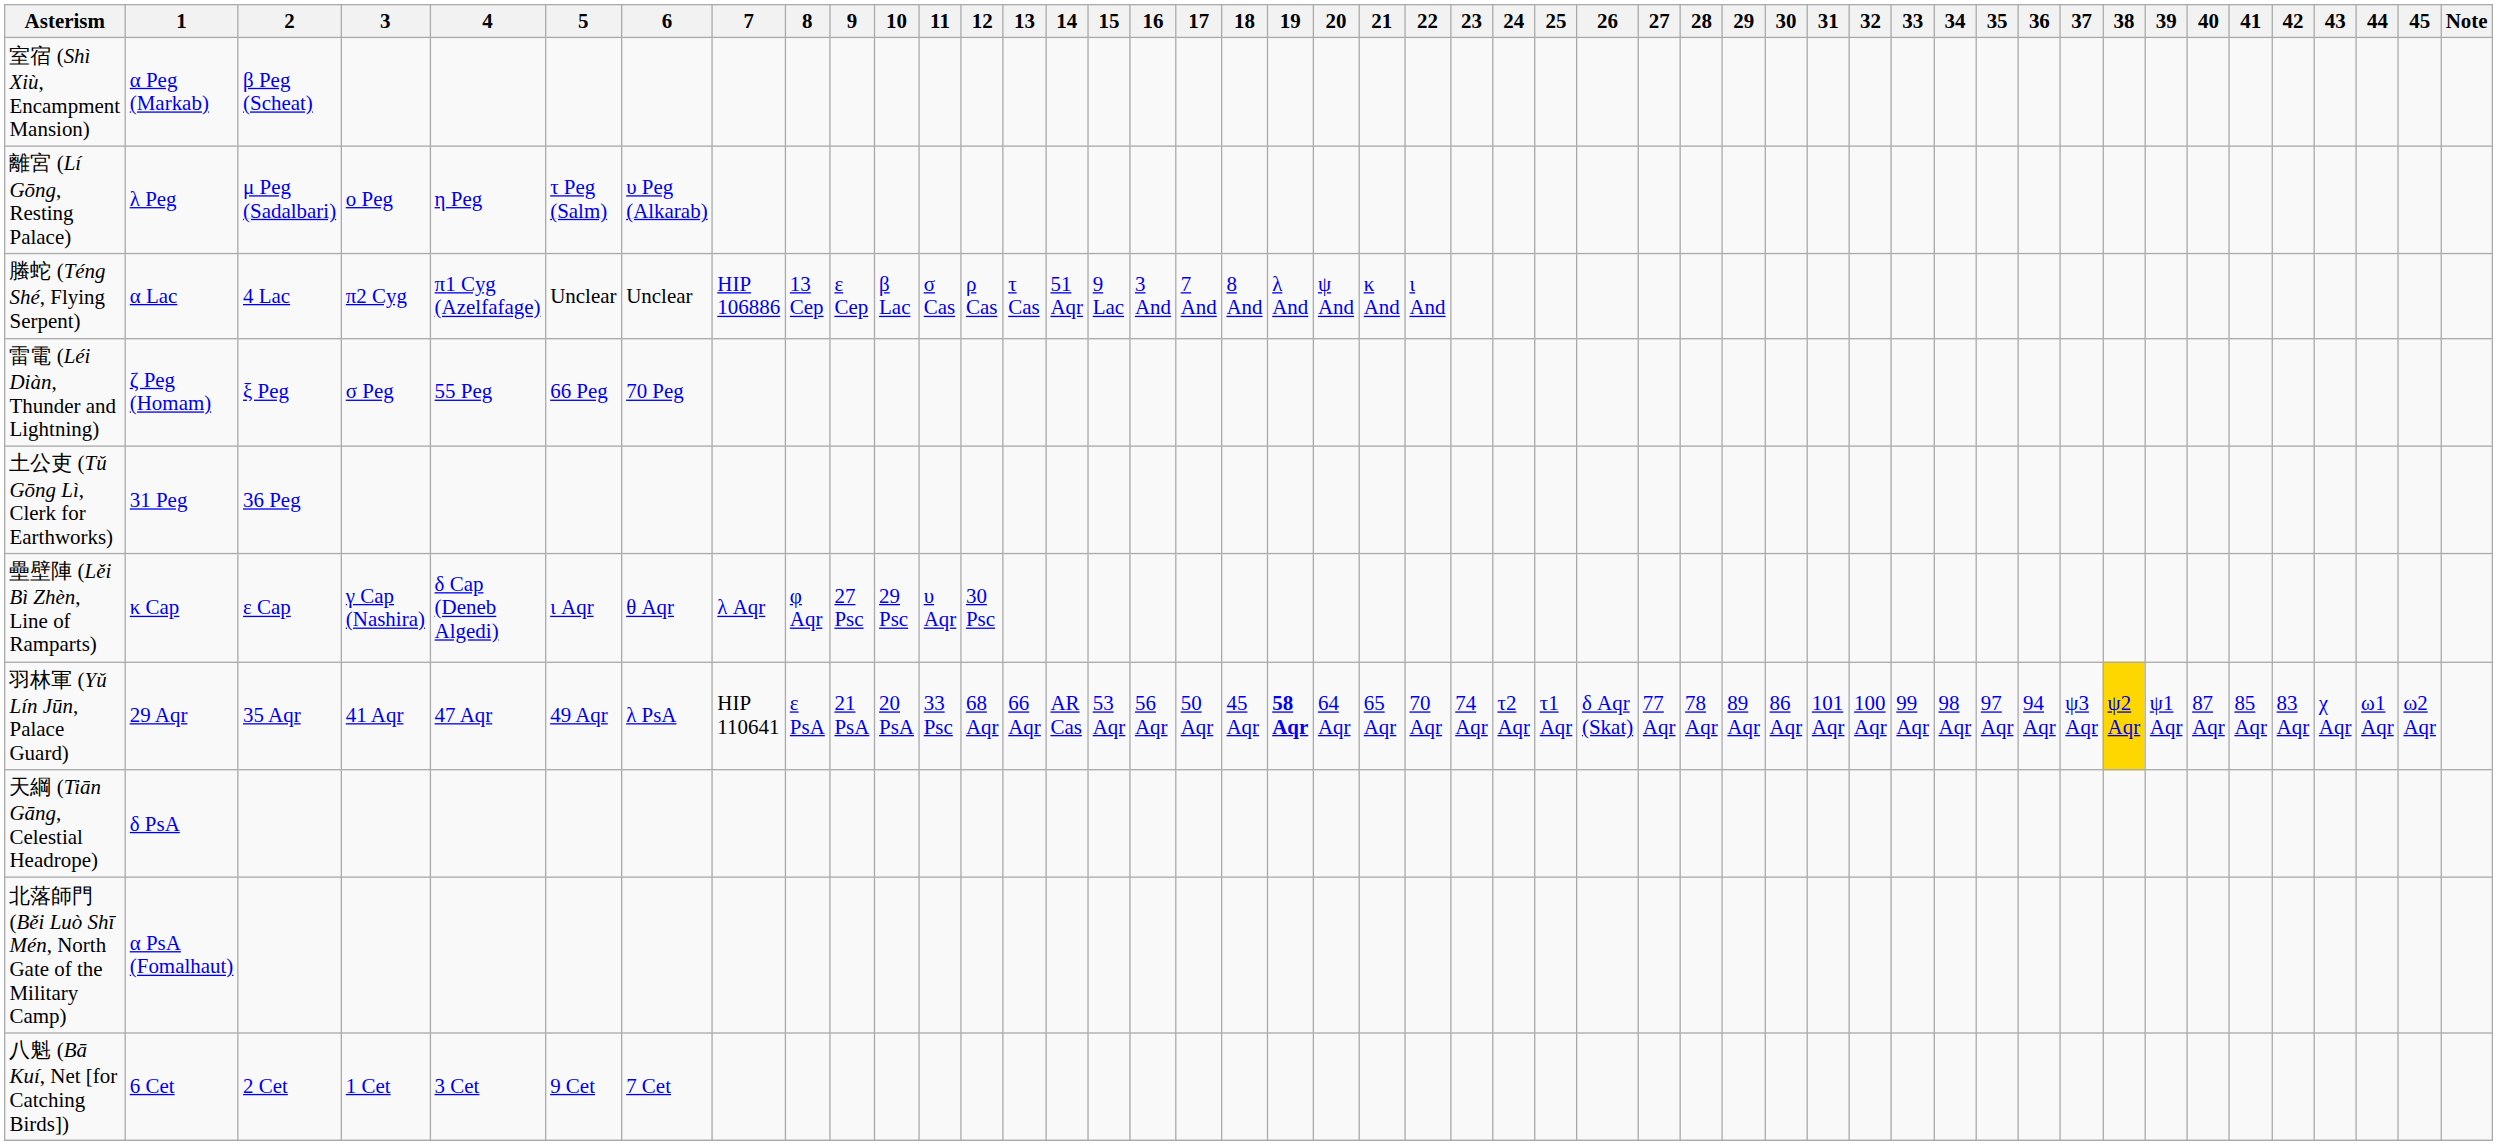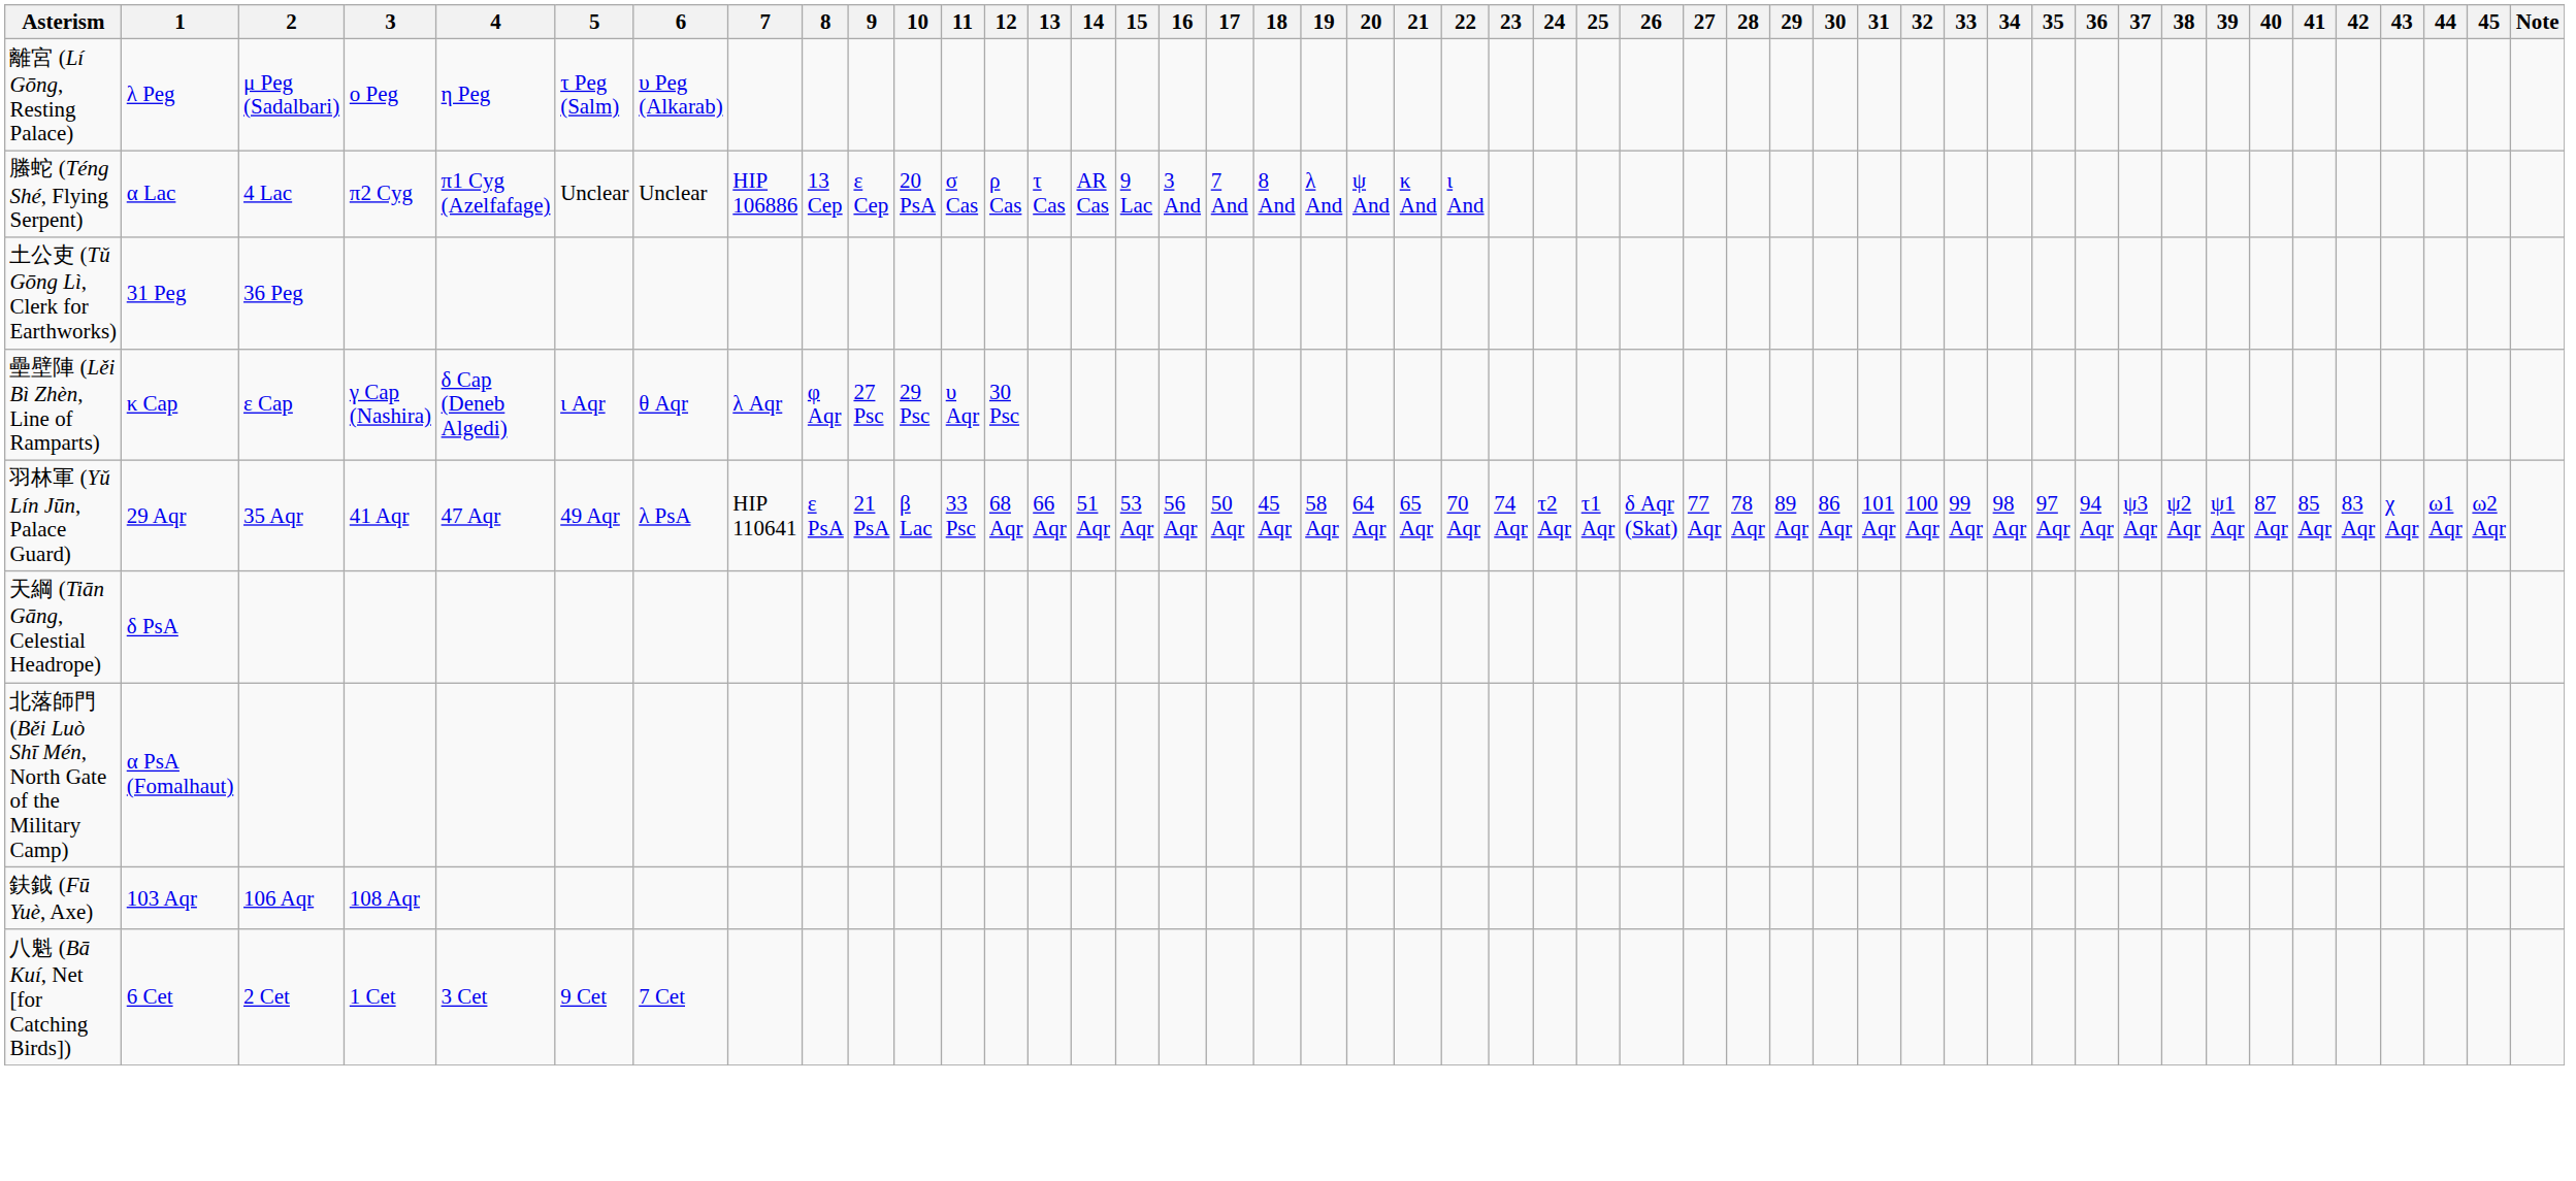- row: 室宿 (Shì Xiù, Encampment Mansion) | α Peg (Markab) | β Peg (Scheat)
螣蛇 (Téng Shé, Flying Serpent) | 10: β Lac -> 20 PsA
螣蛇 (Téng Shé, Flying Serpent) | 14: 51 Aqr -> AR Cas
- row: 雷電 (Léi Diàn, Thunder and Lightning) | ζ Peg (Homam) | ξ Peg | σ Peg | 55 Peg | 66 Peg | 70 Peg
羽林軍 (Yǔ Lín Jūn, Palace Guard) | 10: 20 PsA -> β Lac
羽林軍 (Yǔ Lín Jūn, Palace Guard) | 14: AR Cas -> 51 Aqr
羽林軍 (Yǔ Lín Jūn, Palace Guard) | 19: bold -> normal
羽林軍 (Yǔ Lín Jūn, Palace Guard) | 38: gold background -> no background
+ row: 鈇鉞 (Fū Yuè, Axe) | 103 Aqr | 106 Aqr | 108 Aqr
